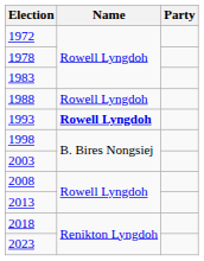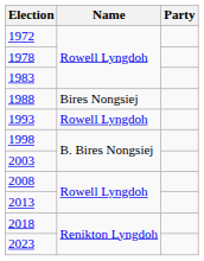1988 | Name: Rowell Lyngdoh -> Bires Nongsiej
1993 | Name: bold -> normal
